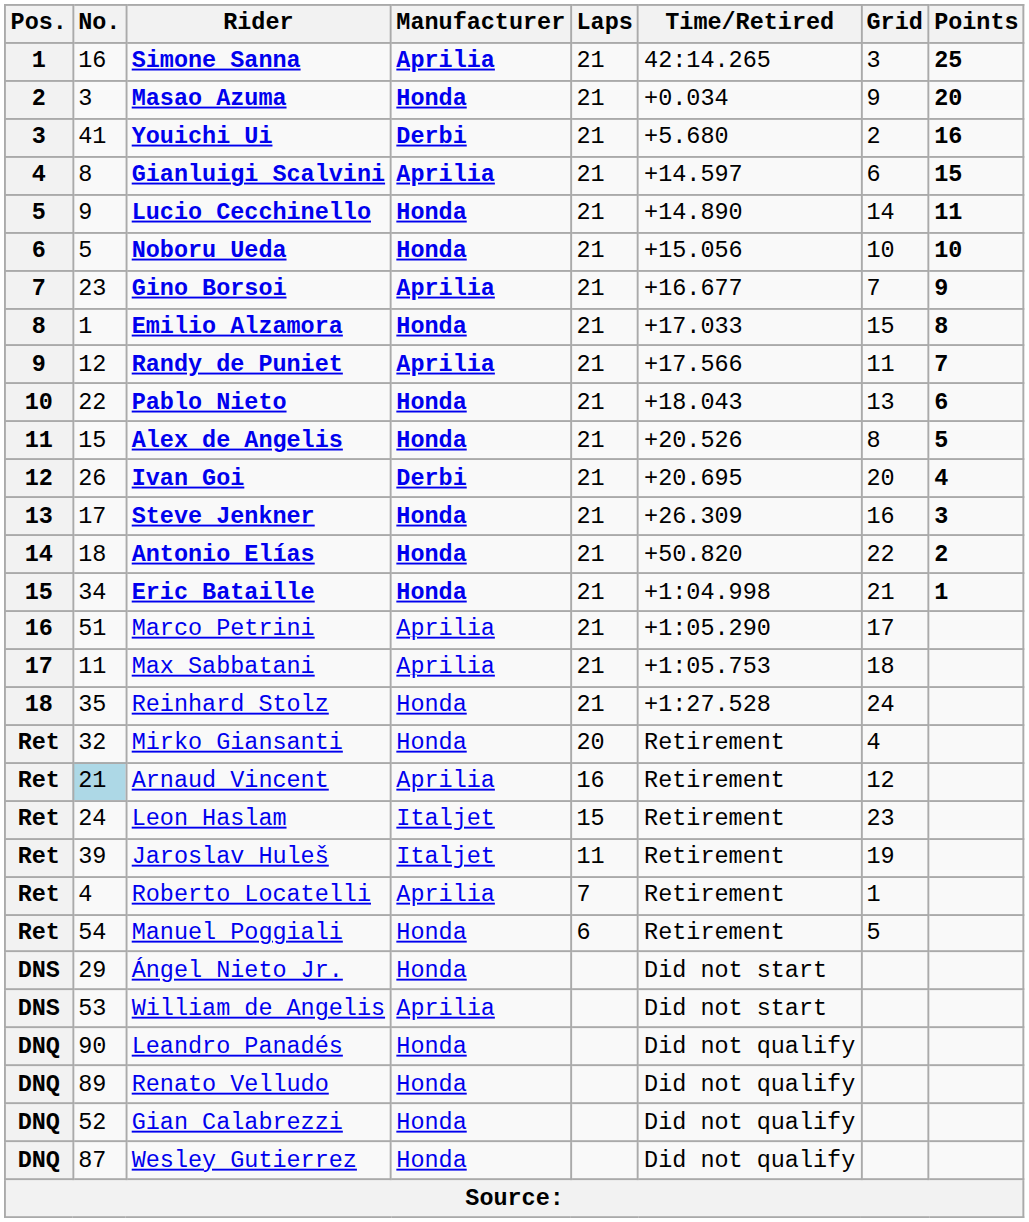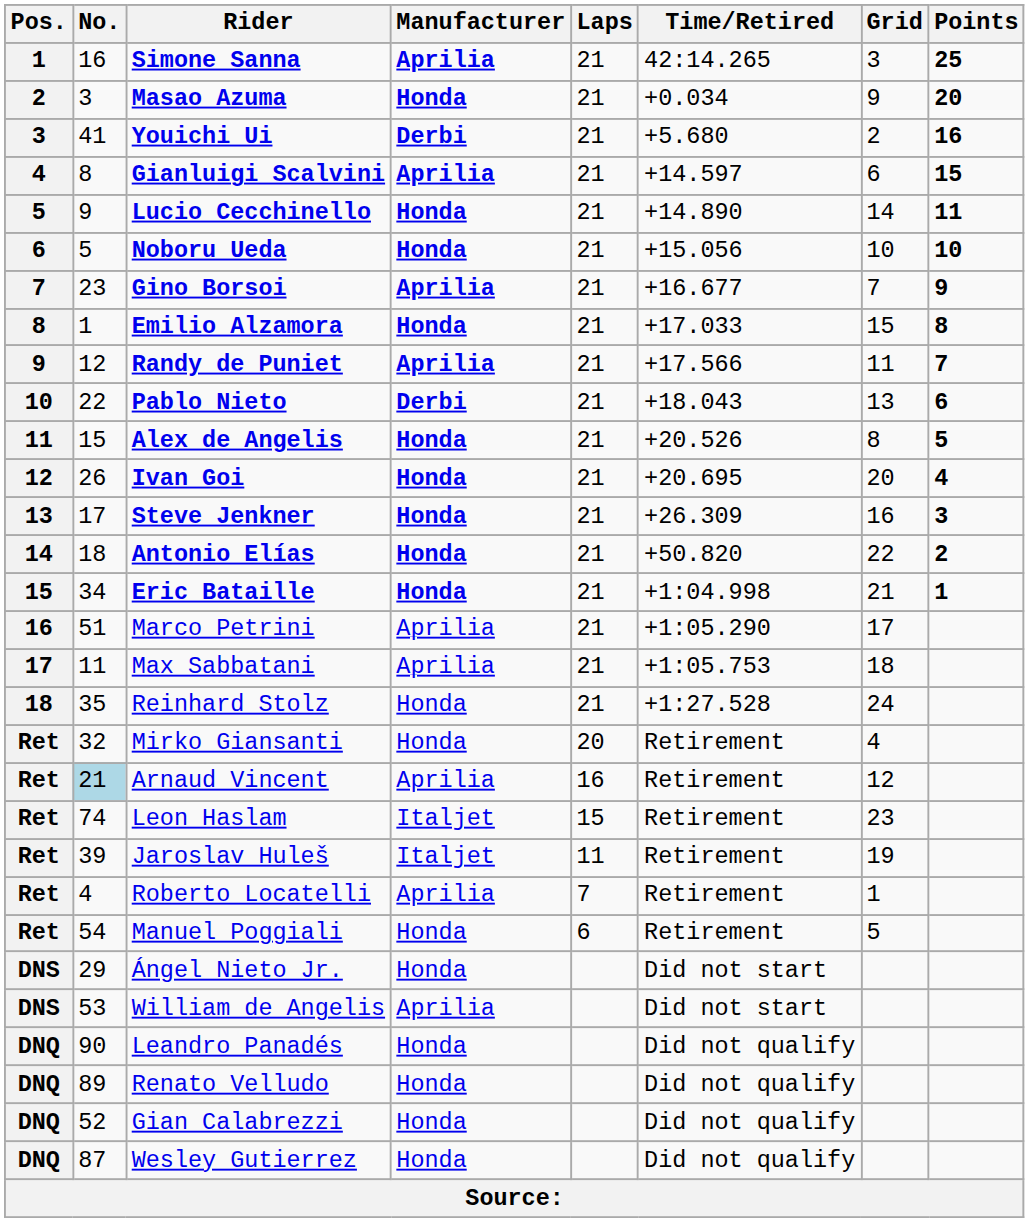Pablo Nieto | Manufacturer: Honda -> Derbi
Ivan Goi | Manufacturer: Derbi -> Honda
Leon Haslam | No.: 24 -> 74
